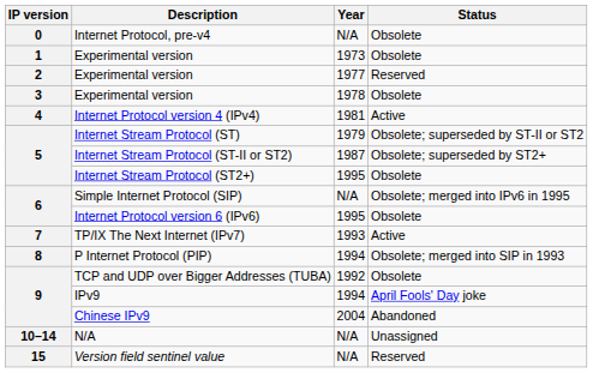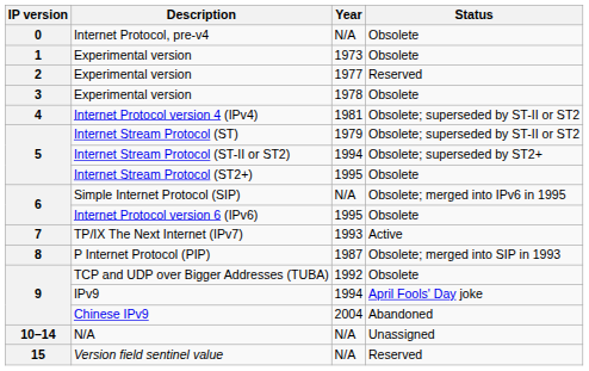Internet Protocol version 4 (IPv4) | Status: Active -> Obsolete; superseded by ST-II or ST2
Internet Stream Protocol (ST-II or ST2) | Year: 1987 -> 1994
P Internet Protocol (PIP) | Year: 1994 -> 1987
